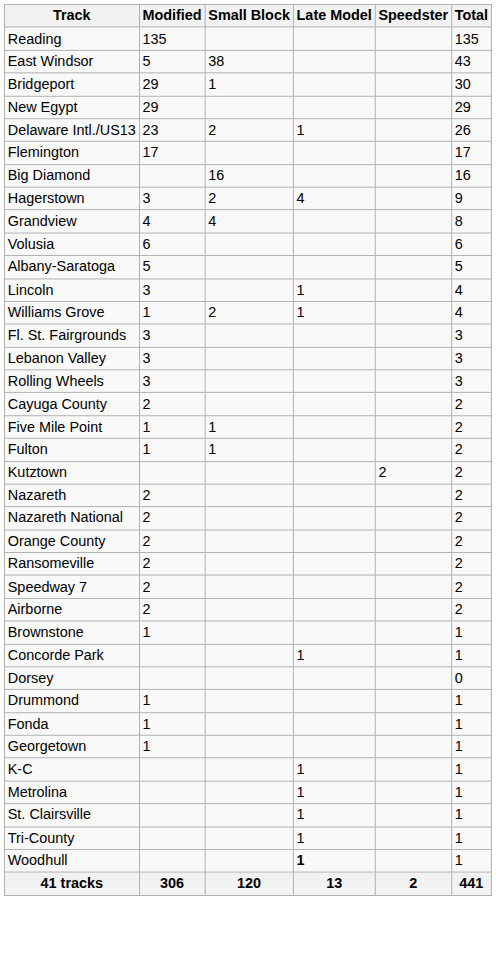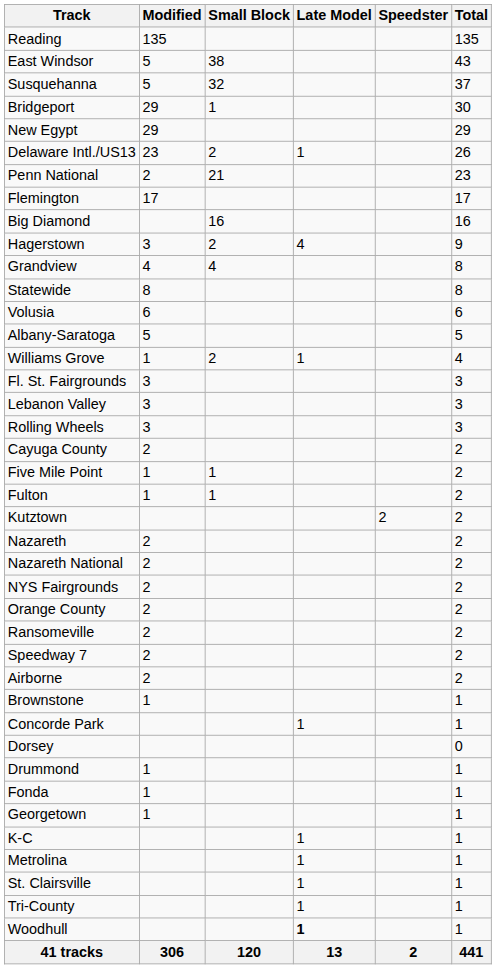+ row: Susquehanna | 5 | 32 | 37
+ row: Penn National | 2 | 21 | 23
+ row: Statewide | 8 | 8
- row: Lincoln | 3 | 1 | 4
+ row: NYS Fairgrounds | 2 | 2
